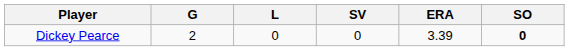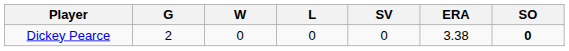+ column: W | 0
Dickey Pearce | ERA: 3.39 -> 3.38
